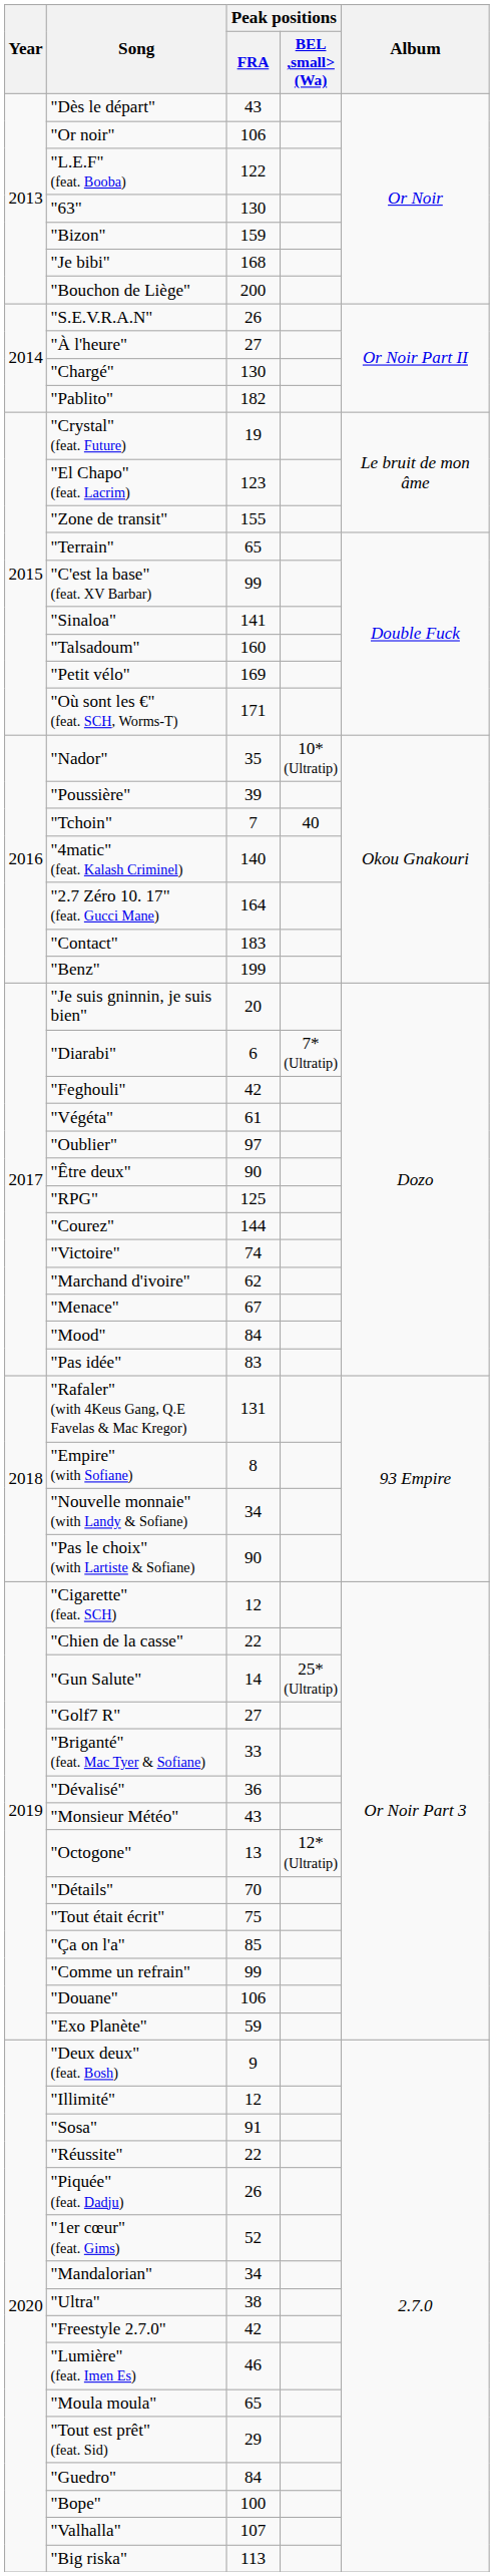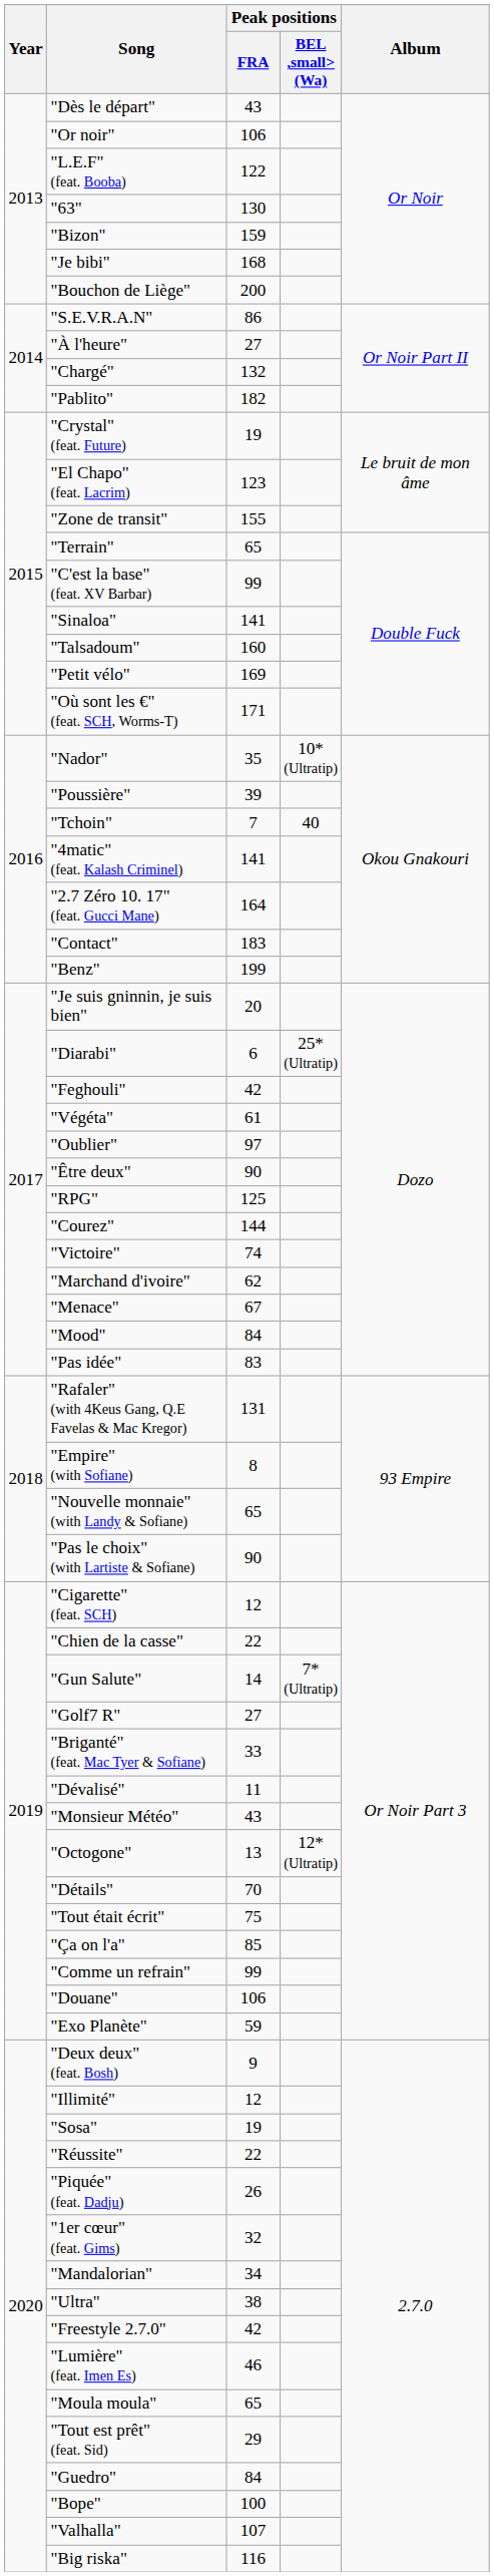"S.E.V.R.A.N" | Peak positions / FRA: 26 -> 86
"Chargé" | Peak positions / FRA: 130 -> 132
"4matic" (feat. Kalash Criminel) | Peak positions / FRA: 140 -> 141
"Diarabi" | Peak positions / BEL ,small>(Wa): 7*(Ultratip) -> 25*(Ultratip)
"Nouvelle monnaie" (with Landy & Sofiane) | Peak positions / FRA: 34 -> 65
"Gun Salute" | Peak positions / BEL ,small>(Wa): 25*(Ultratip) -> 7*(Ultratip)
"Dévalisé" | Peak positions / FRA: 36 -> 11
"Sosa" | Peak positions / FRA: 91 -> 19
"1er cœur" (feat. Gims) | Peak positions / FRA: 52 -> 32
"Big riska" | Peak positions / FRA: 113 -> 116
